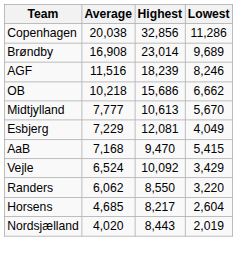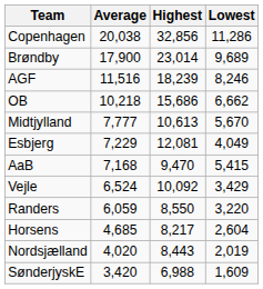Brøndby | Average: 16,908 -> 17,900
Randers | Average: 6,062 -> 6,059
+ row: SønderjyskE | 3,420 | 6,988 | 1,609
